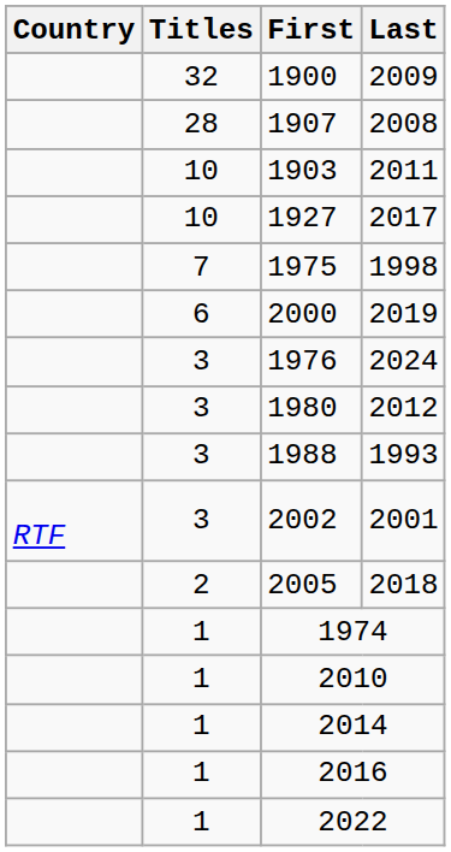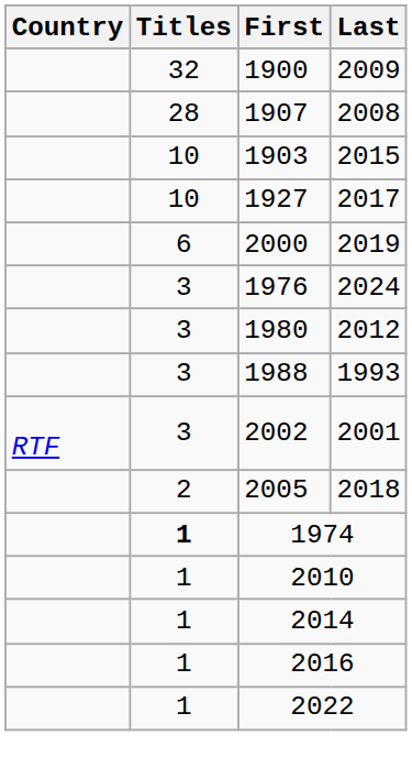1903 | Last: 2011 -> 2015
- row: 7 | 1975 | 1998
1974 | Titles: normal -> bold
